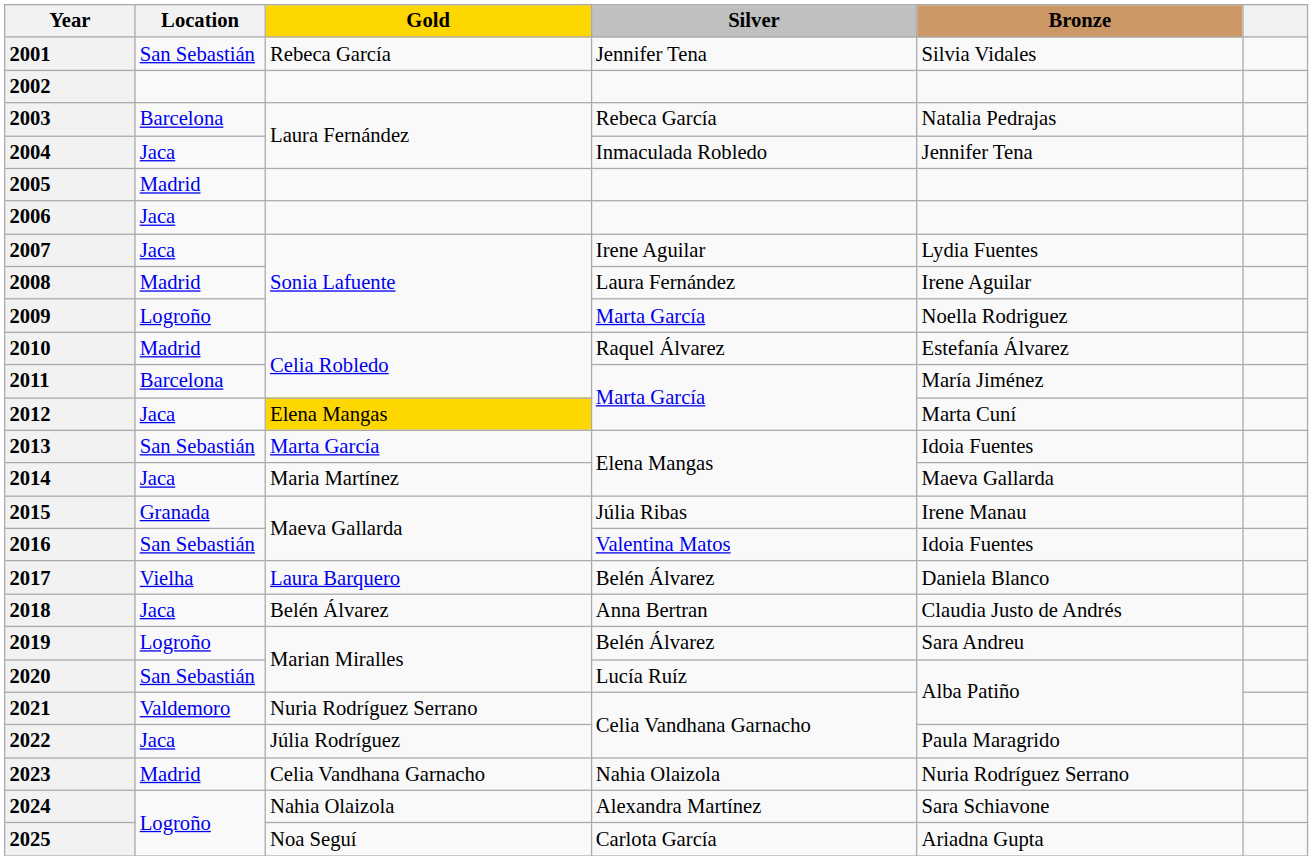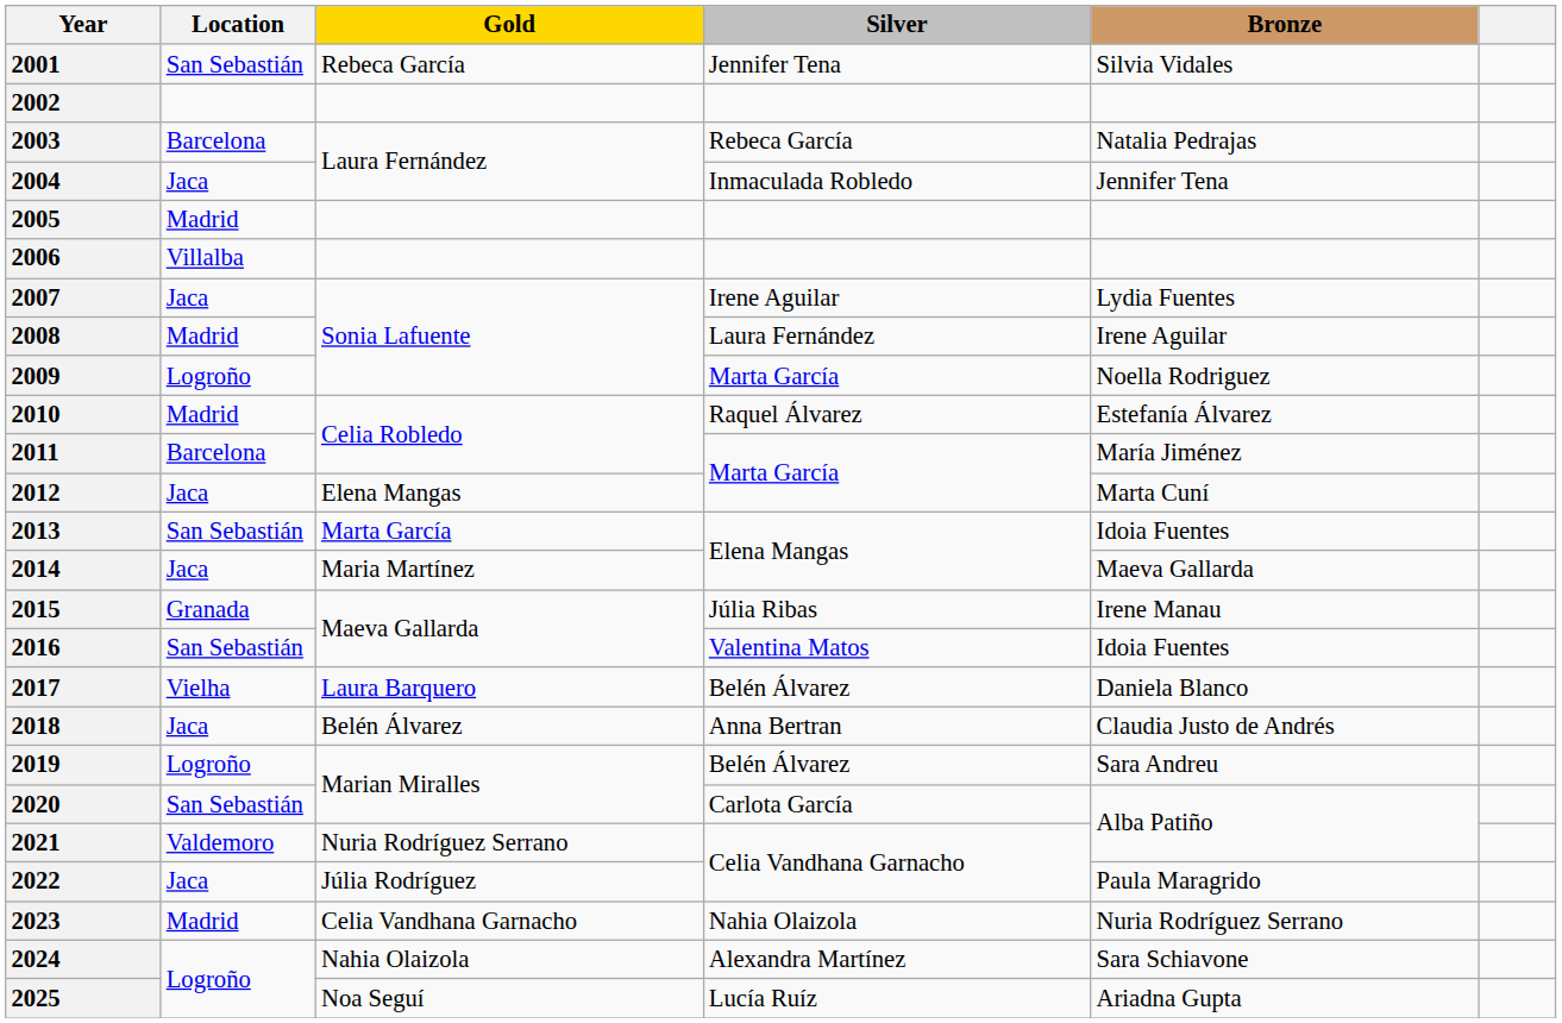2006 | Location: Jaca -> Villalba
2012 | Gold: gold background -> no background
2020 | Silver: Lucía Ruíz -> Carlota García
2025 | Silver: Carlota García -> Lucía Ruíz
